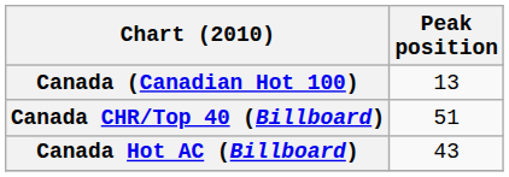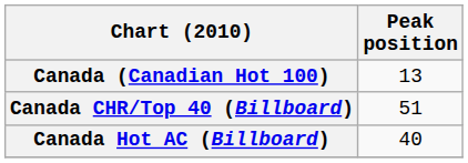Canada Hot AC (Billboard) | Peak position: 43 -> 40
